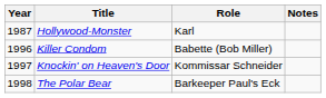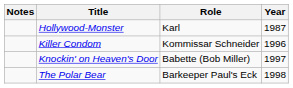columns swapped: Year <-> Notes
Killer Condom | Role: Babette (Bob Miller) -> Kommissar Schneider
Knockin' on Heaven's Door | Role: Kommissar Schneider -> Babette (Bob Miller)
